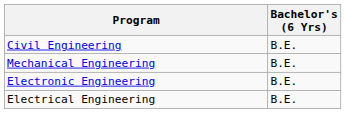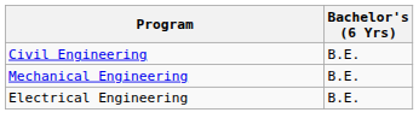- row: Electronic Engineering | B.E.
